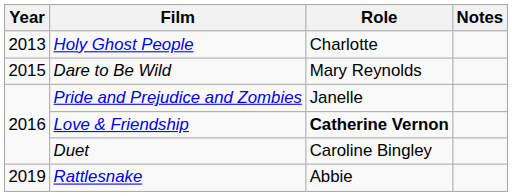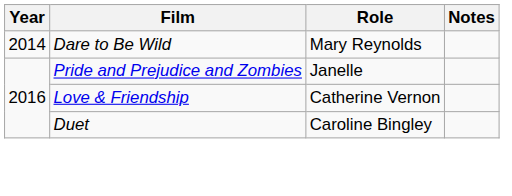- row: 2013 | Holy Ghost People | Charlotte
Dare to Be Wild | Year: 2015 -> 2014
Love & Friendship | Role: bold -> normal
- row: 2019 | Rattlesnake | Abbie
